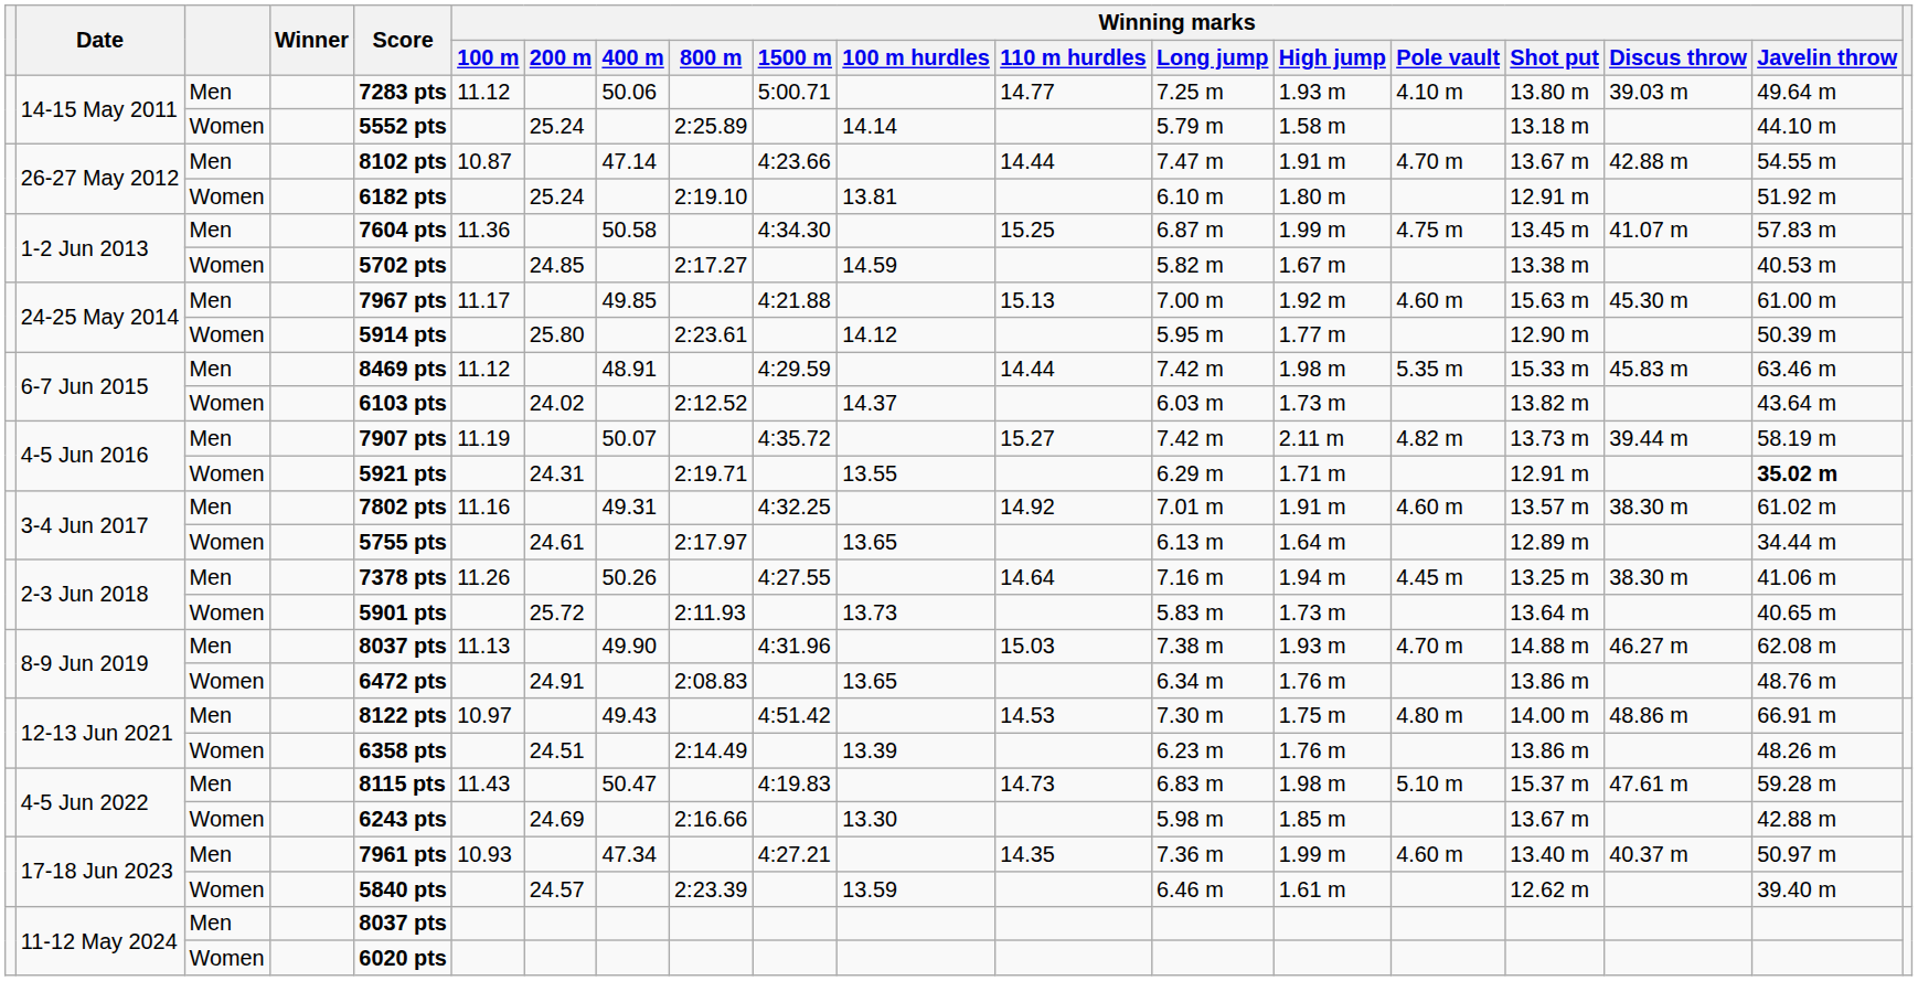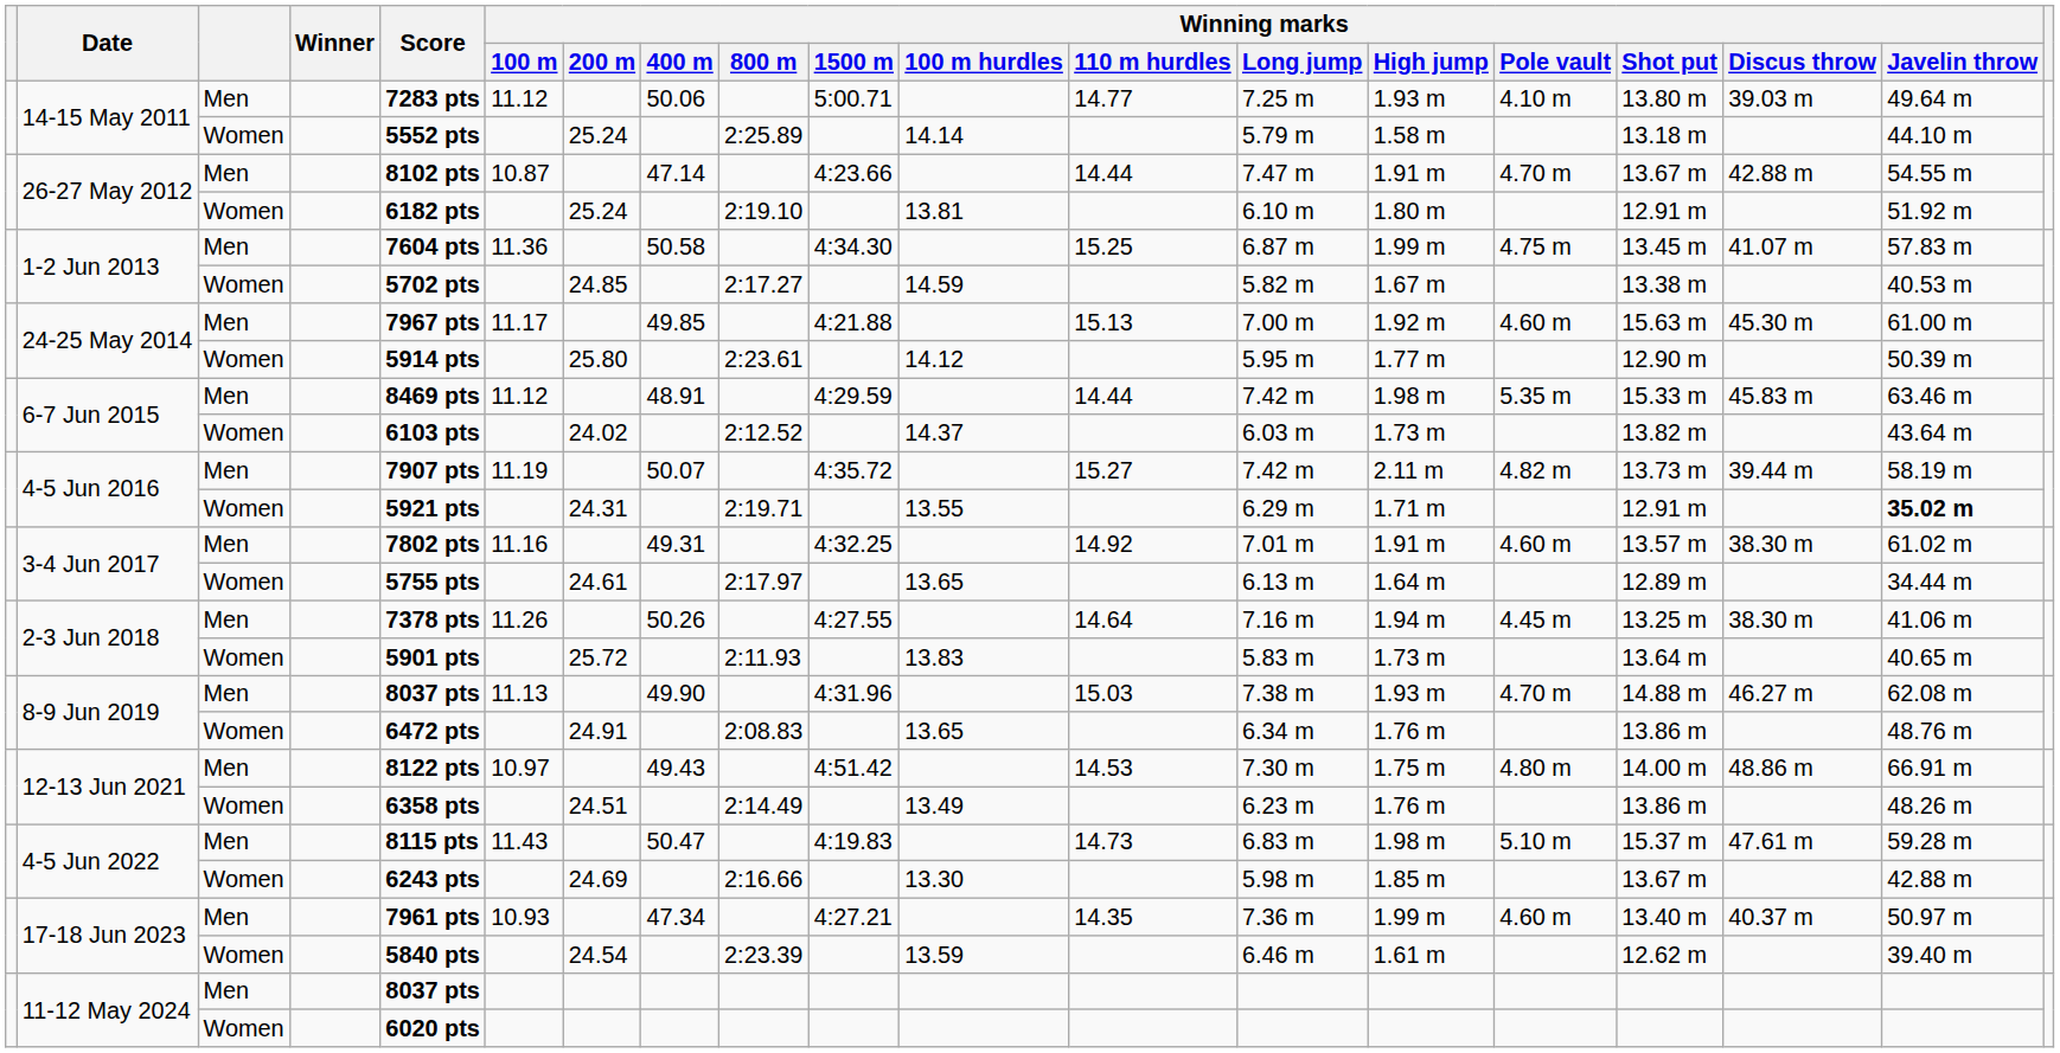2-3 Jun 2018 / Women | Winning marks / 100 m hurdles: 13.73 -> 13.83
12-13 Jun 2021 / Women | Winning marks / 100 m hurdles: 13.39 -> 13.49
17-18 Jun 2023 / Women | Winning marks / 200 m: 24.57 -> 24.54
